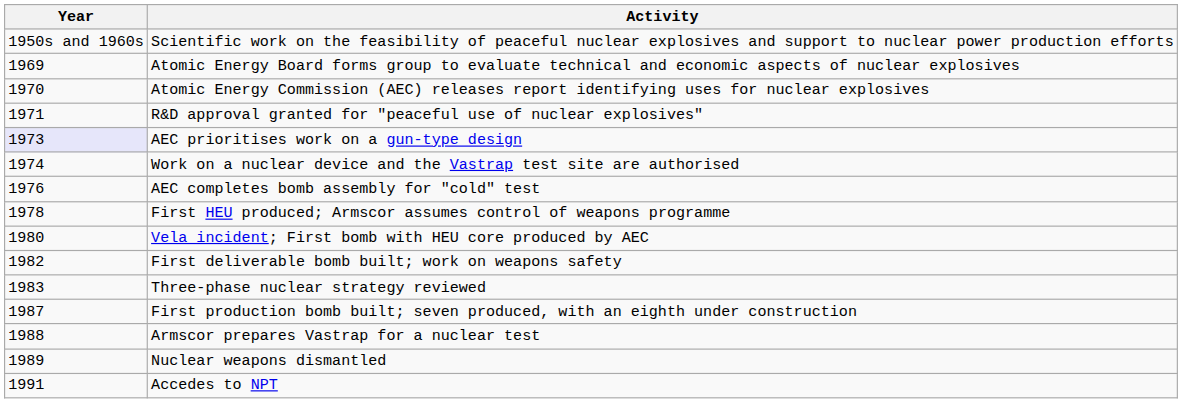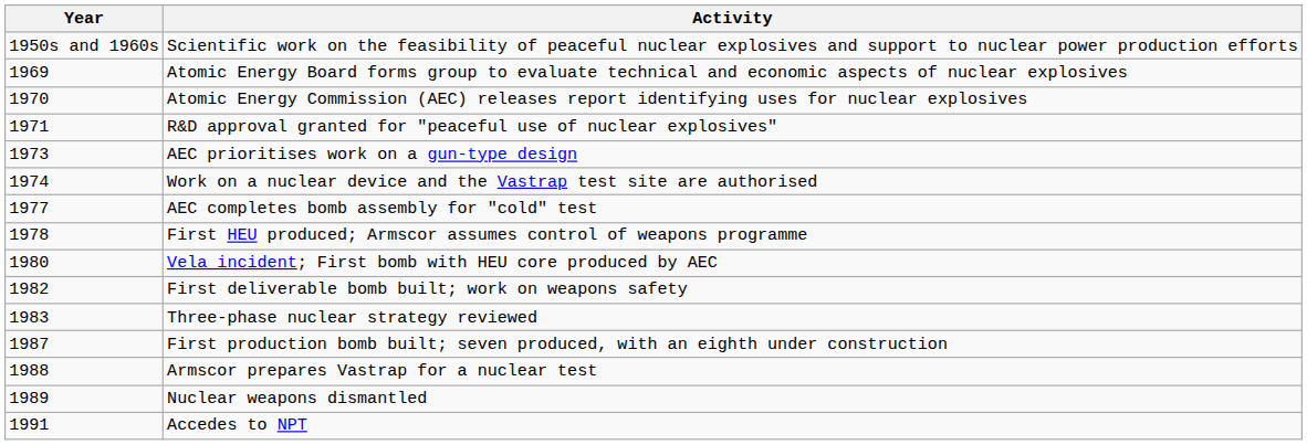AEC prioritises work on a gun-type design | Year: lavender background -> no background
AEC completes bomb assembly for "cold" test | Year: 1976 -> 1977
